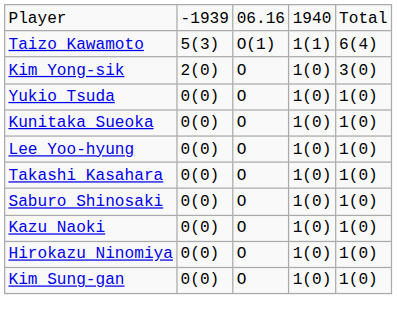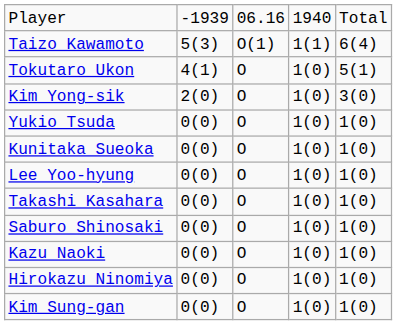+ row: Tokutaro Ukon | 4(1) | O | 1(0) | 5(1)
